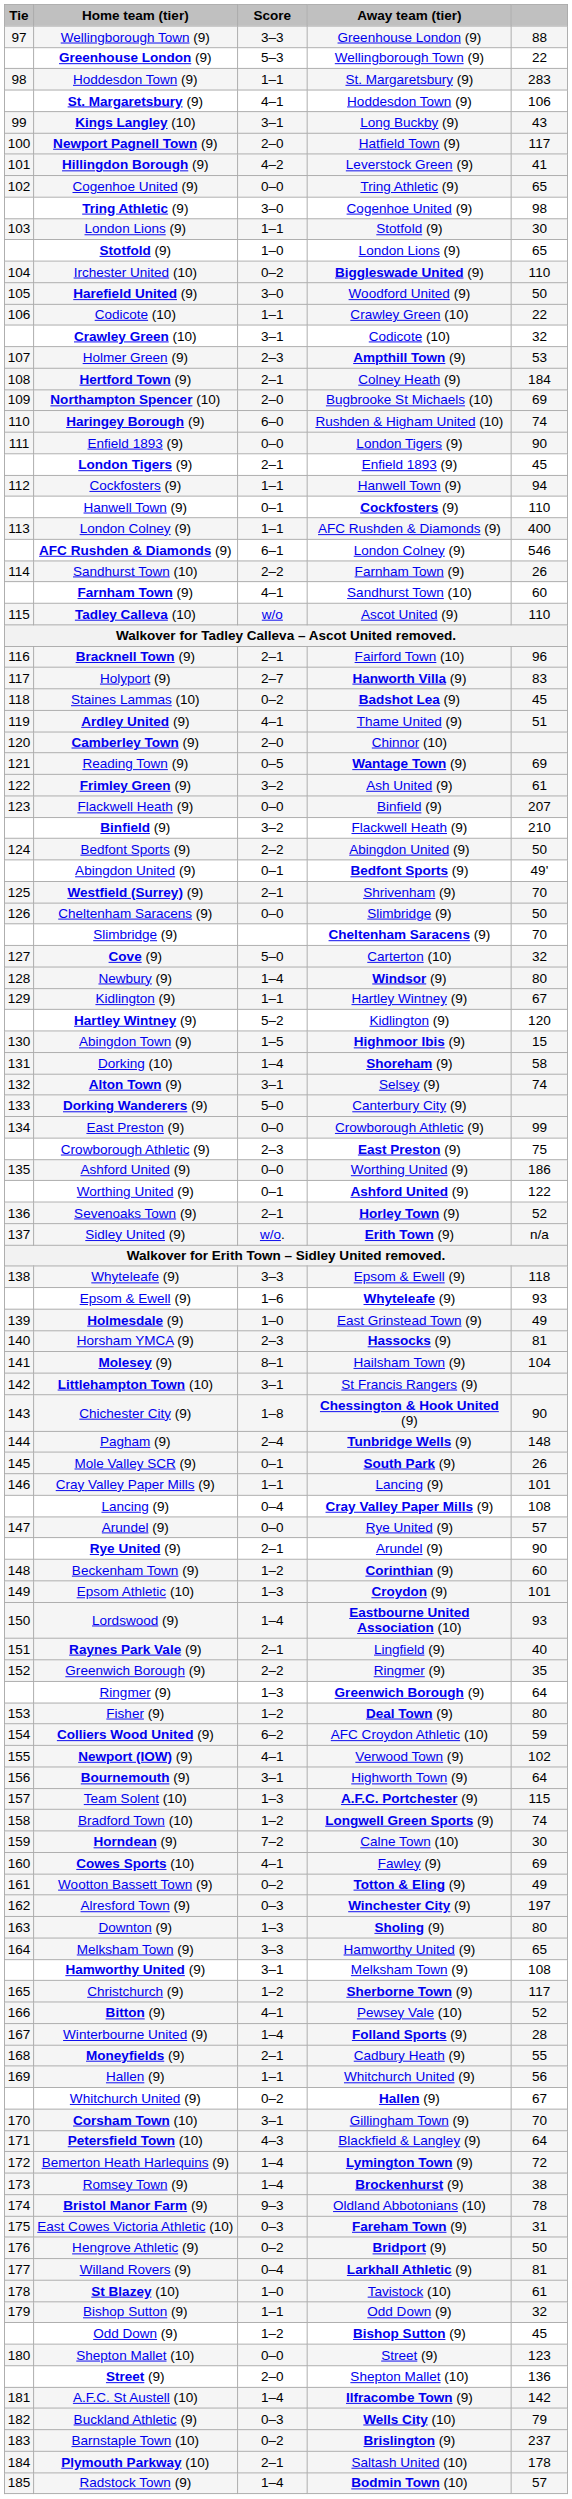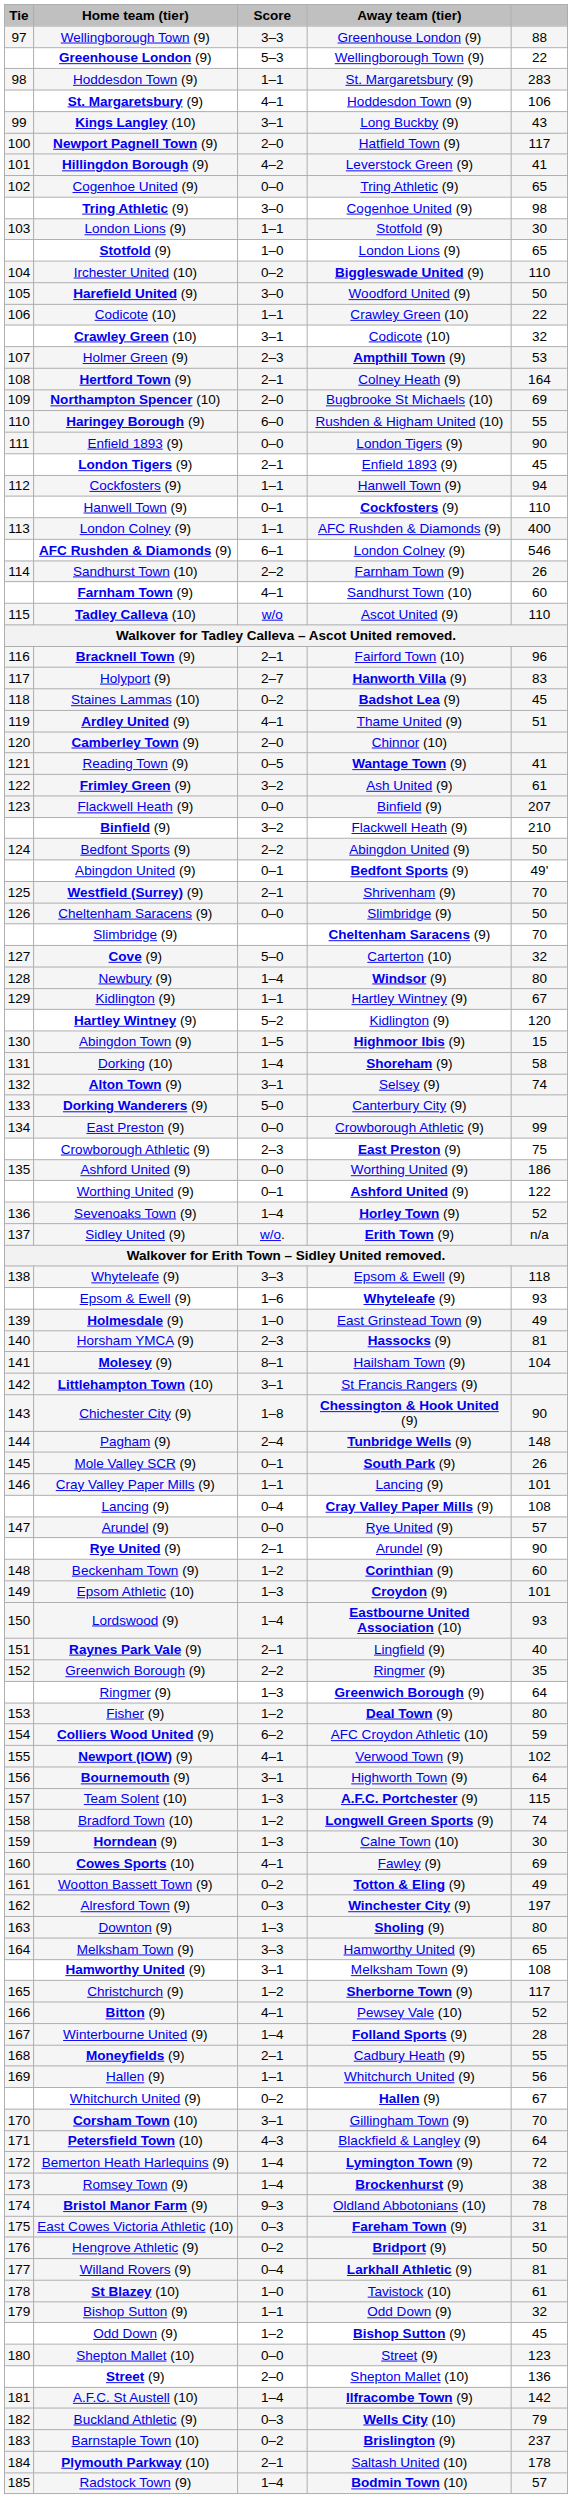Hertford Town (9) | column 5: 184 -> 164
Haringey Borough (9) | column 5: 74 -> 55
Reading Town (9) | column 5: 69 -> 41
Sevenoaks Town (9) | Score: 2–1 -> 1–4
Horndean (9) | Score: 7–2 -> 1–3
